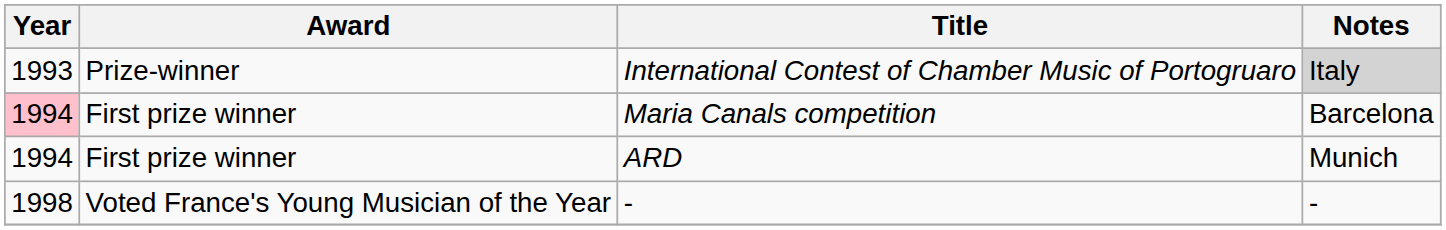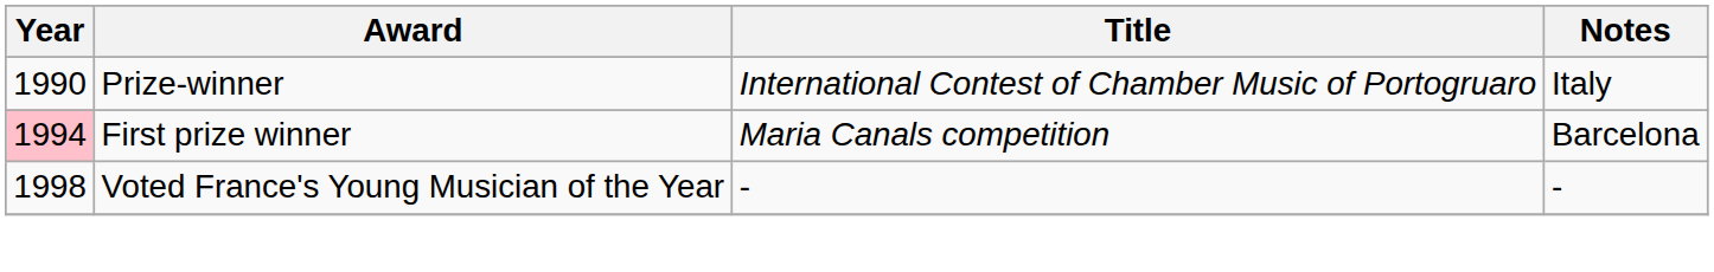International Contest of Chamber Music of Portogruaro | Year: 1993 -> 1990
International Contest of Chamber Music of Portogruaro | Notes: lightgrey background -> no background
- row: 1994 | First prize winner | ARD | Munich
